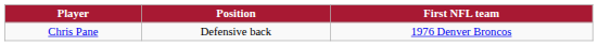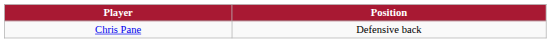- column: First NFL team | 1976 Denver Broncos
